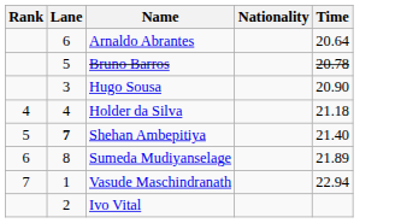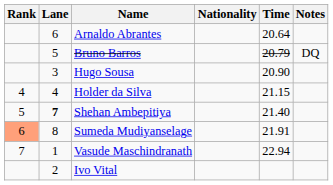+ column: Notes | DQ
Bruno Barros | Time: 20.78 -> 20.79
Holder da Silva | Time: 21.18 -> 21.15
Sumeda Mudiyanselage | Rank: no background -> lightsalmon background
Sumeda Mudiyanselage | Time: 21.89 -> 21.91
